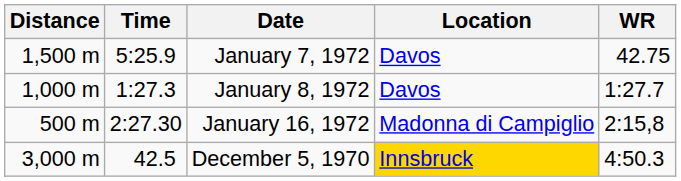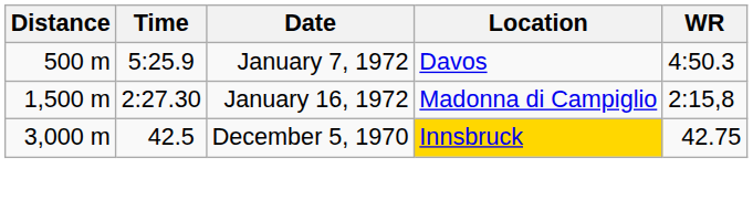January 7, 1972 | Distance: 1,500 m -> 500 m
January 7, 1972 | WR: 42.75 -> 4:50.3
- row: 1,000 m | 1:27.3 | January 8, 1972 | Davos | 1:27.7
January 16, 1972 | Distance: 500 m -> 1,500 m
December 5, 1970 | WR: 4:50.3 -> 42.75
